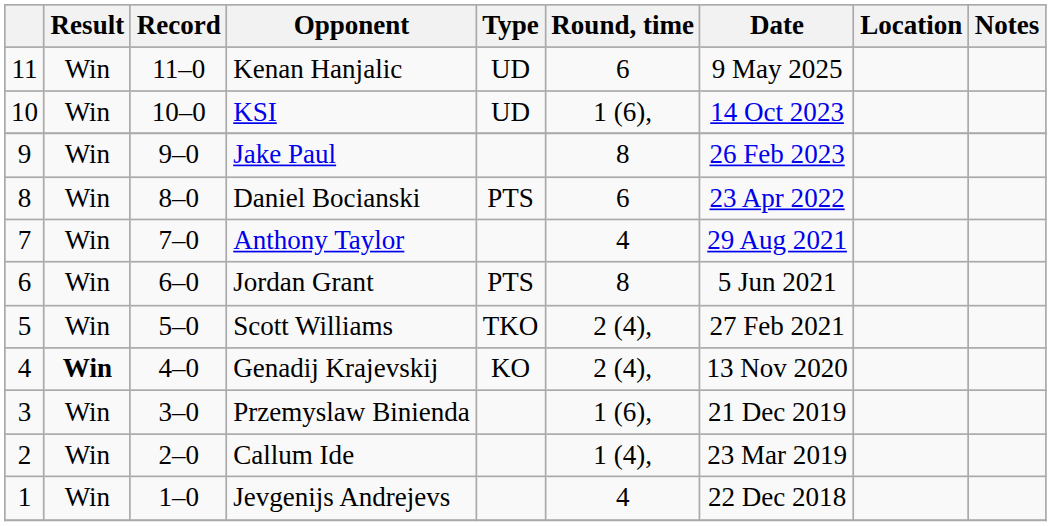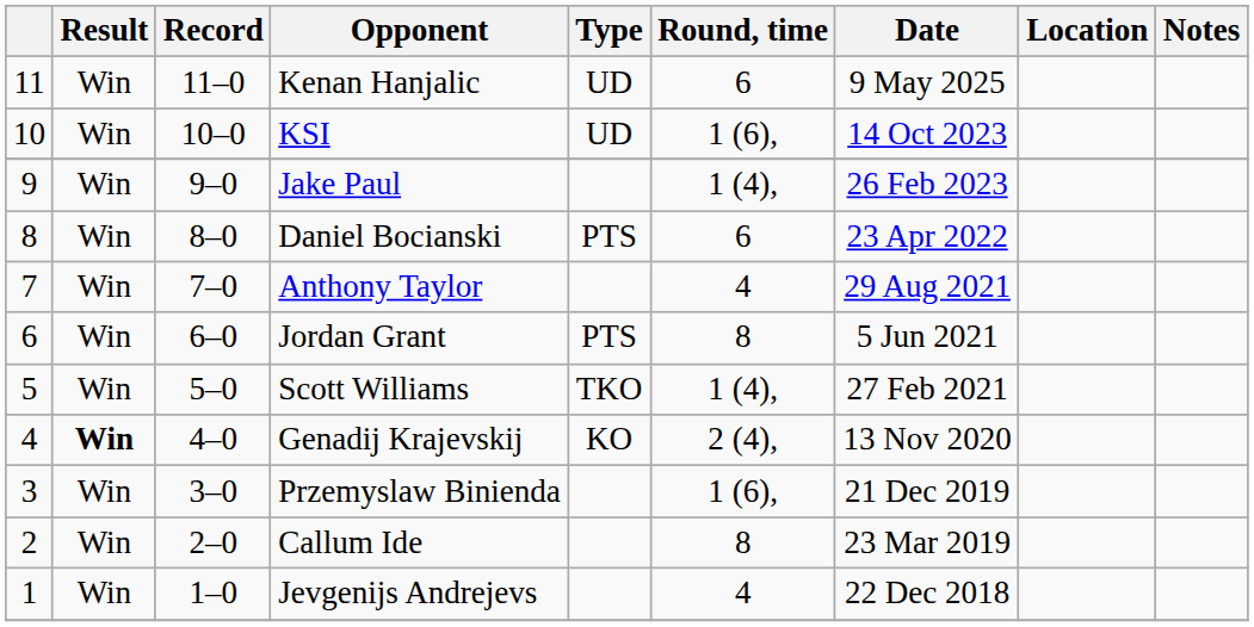Jake Paul | Round, time: 8 -> 1 (4),
Scott Williams | Round, time: 2 (4), -> 1 (4),
Callum Ide | Round, time: 1 (4), -> 8
